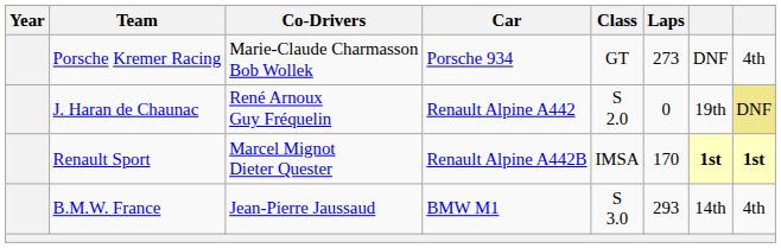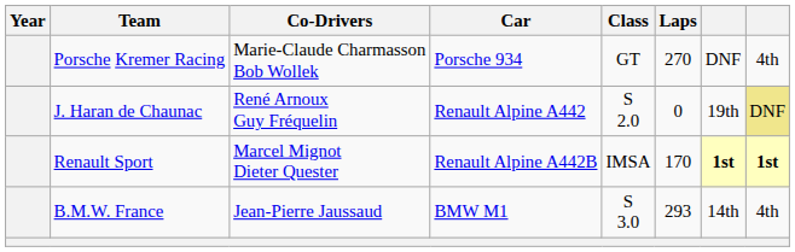Porsche Kremer Racing | Laps: 273 -> 270
